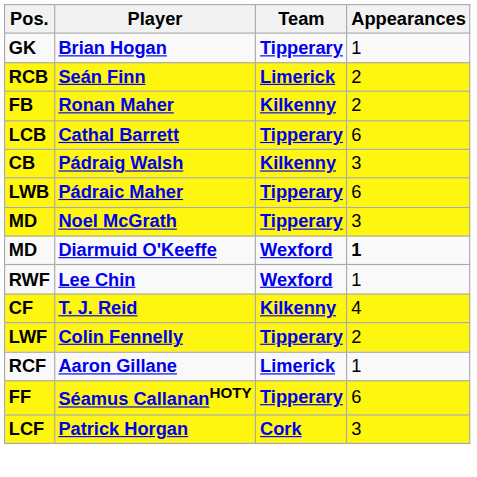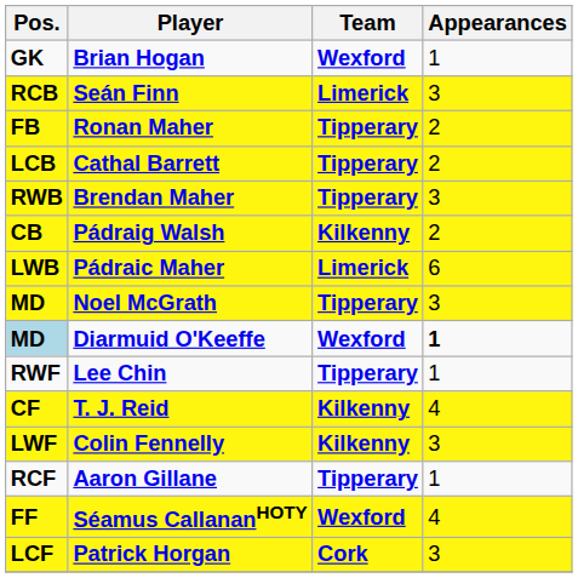Brian Hogan | Team: Tipperary -> Wexford
Seán Finn | Appearances: 2 -> 3
Ronan Maher | Team: Kilkenny -> Tipperary
Cathal Barrett | Appearances: 6 -> 2
+ row: RWB | Brendan Maher | Tipperary | 3
Pádraig Walsh | Appearances: 3 -> 2
Pádraic Maher | Team: Tipperary -> Limerick
Diarmuid O'Keeffe | Pos.: no background -> lightblue background
Lee Chin | Team: Wexford -> Tipperary
Colin Fennelly | Team: Tipperary -> Kilkenny
Colin Fennelly | Appearances: 2 -> 3
Aaron Gillane | Team: Limerick -> Tipperary
Séamus CallananHOTY | Team: Tipperary -> Wexford
Séamus CallananHOTY | Appearances: 6 -> 4
